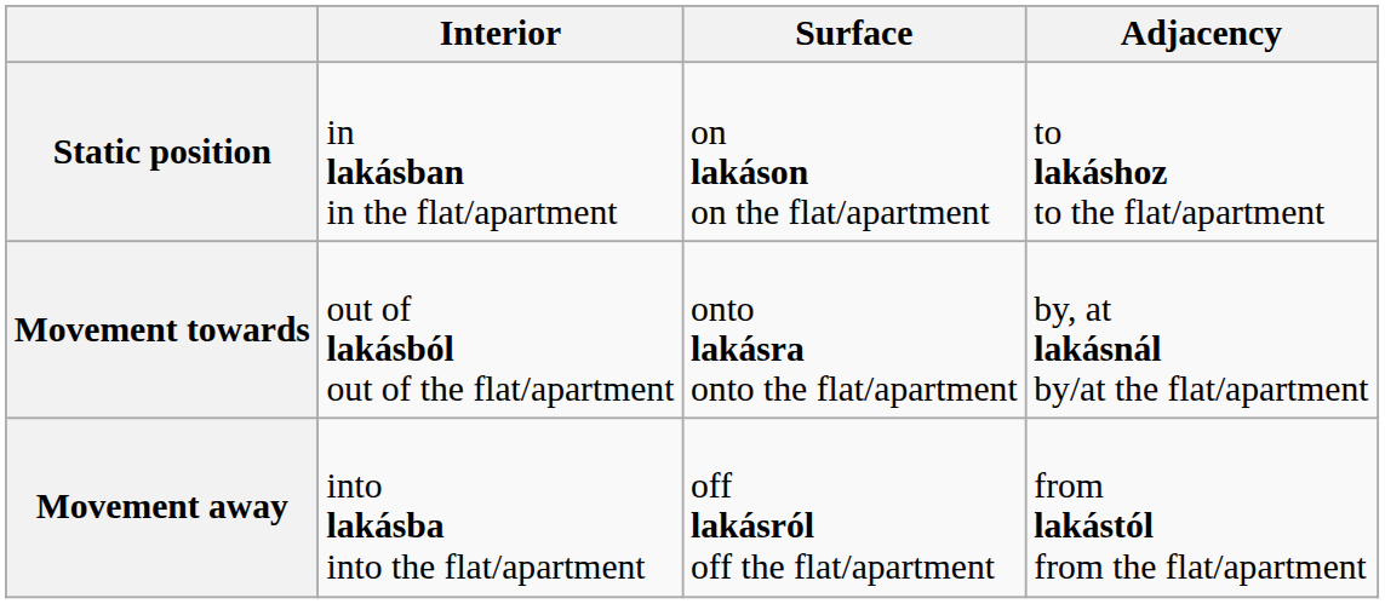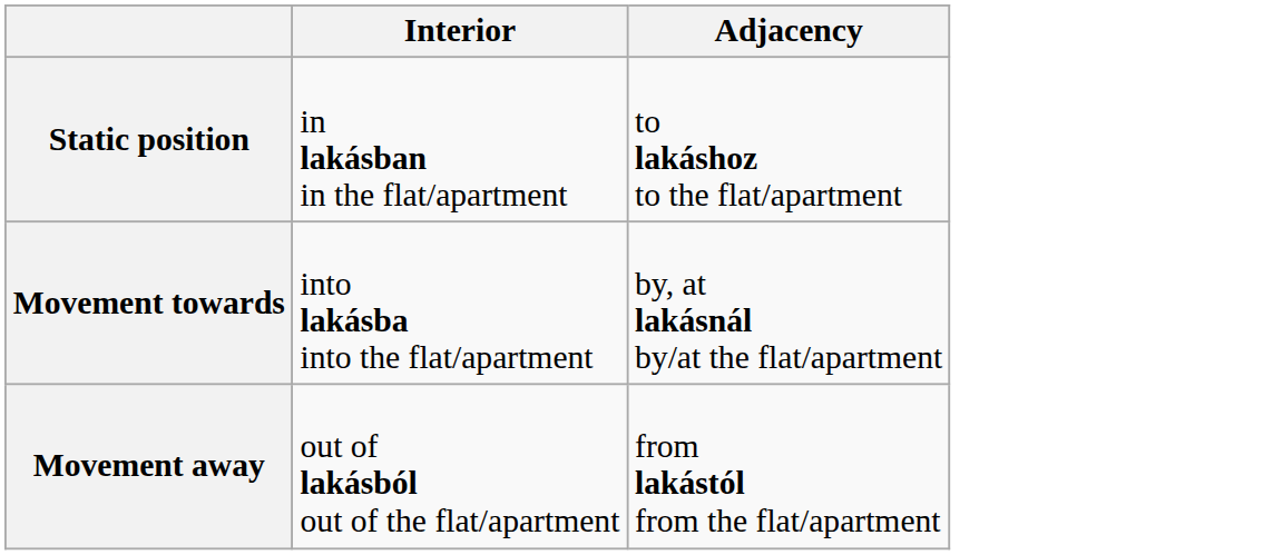- column: Surface | on lakáson on the flat/apartment | onto lakásra onto the flat/apartment | off lakásról off the flat/apartment
Movement towards | Interior: out of lakásból out of the flat/apartment -> into lakásba into the flat/apartment
Movement away | Interior: into lakásba into the flat/apartment -> out of lakásból out of the flat/apartment
